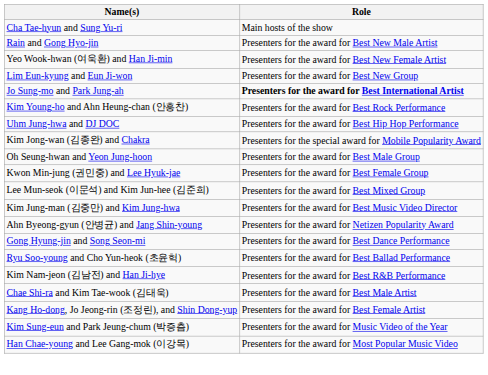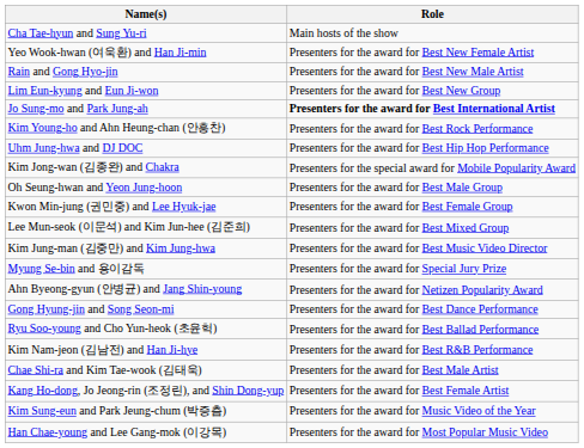rows swapped: Rain and Gong Hyo-jin <-> Yeo Wook-hwan (여욱환) and Han Ji-min
+ row: Myung Se-bin and 용이감독 | Presenters for the award for Special Jury Prize
